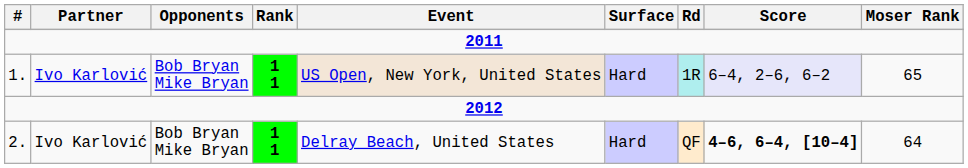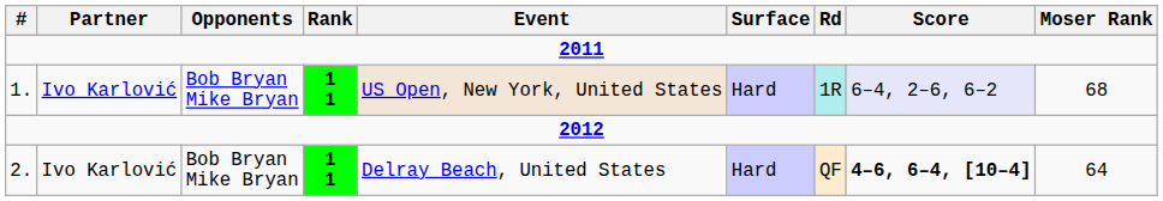1. | Moser Rank: 65 -> 68
